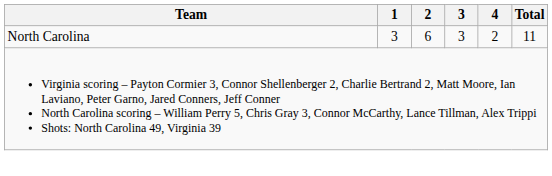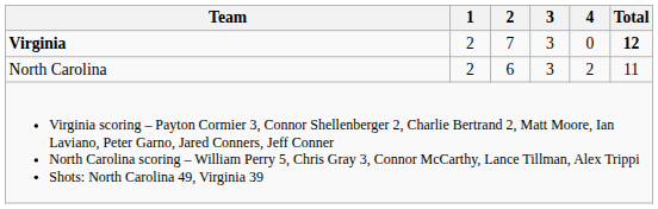+ row: Virginia | 2 | 7 | 3 | 0 | 12
North Carolina | 1: 3 -> 2
